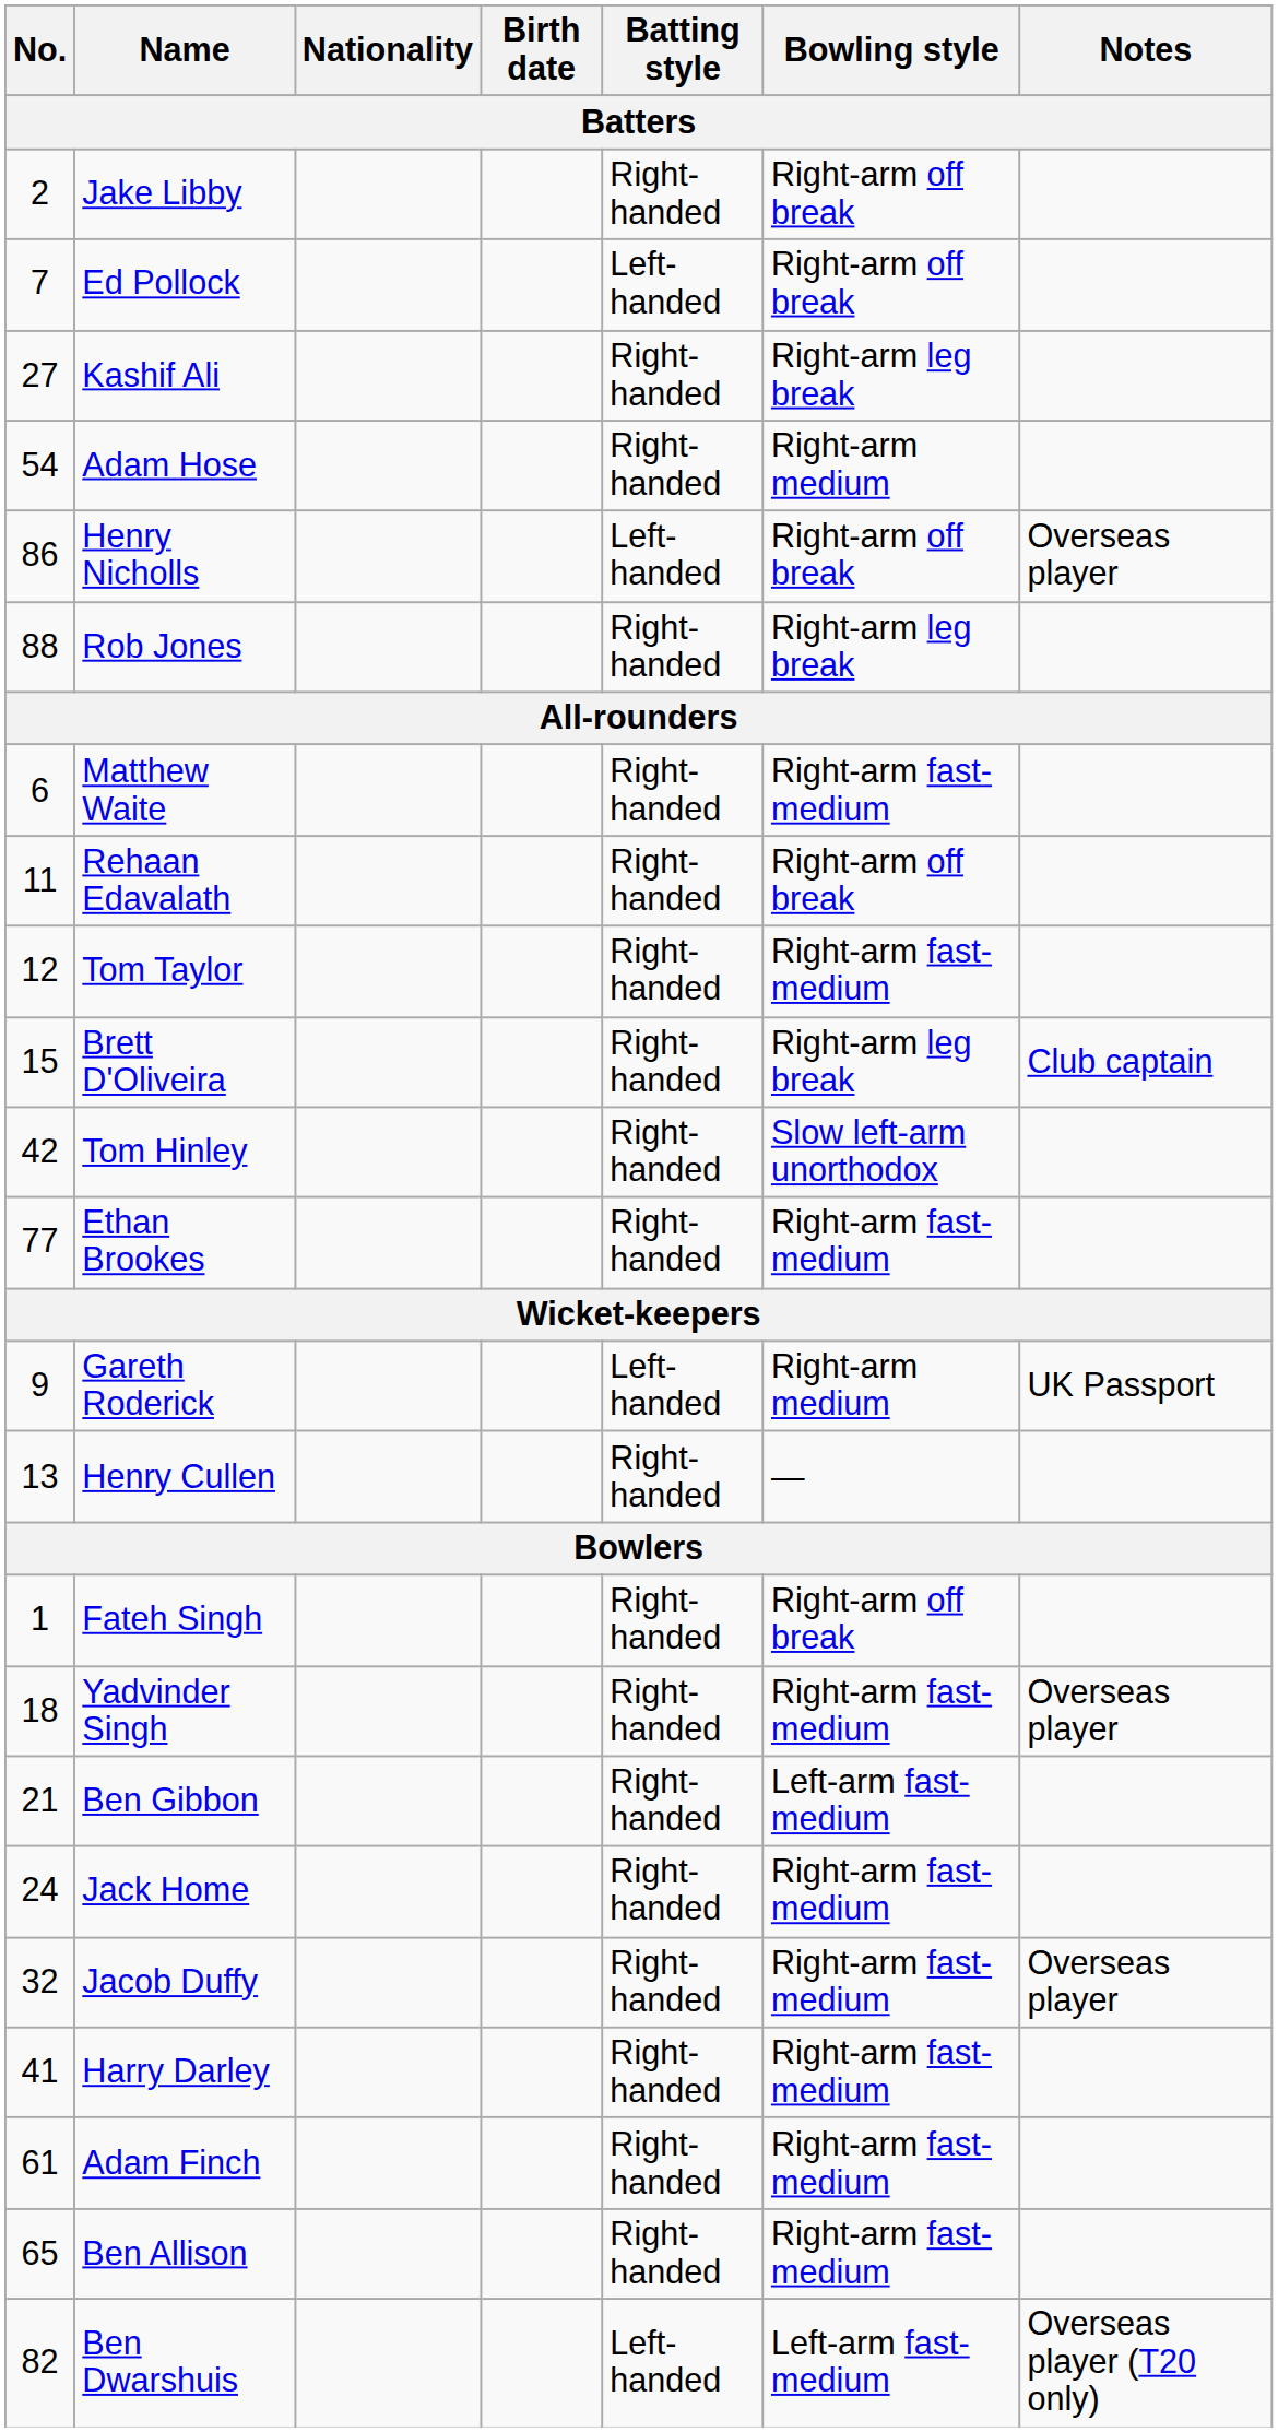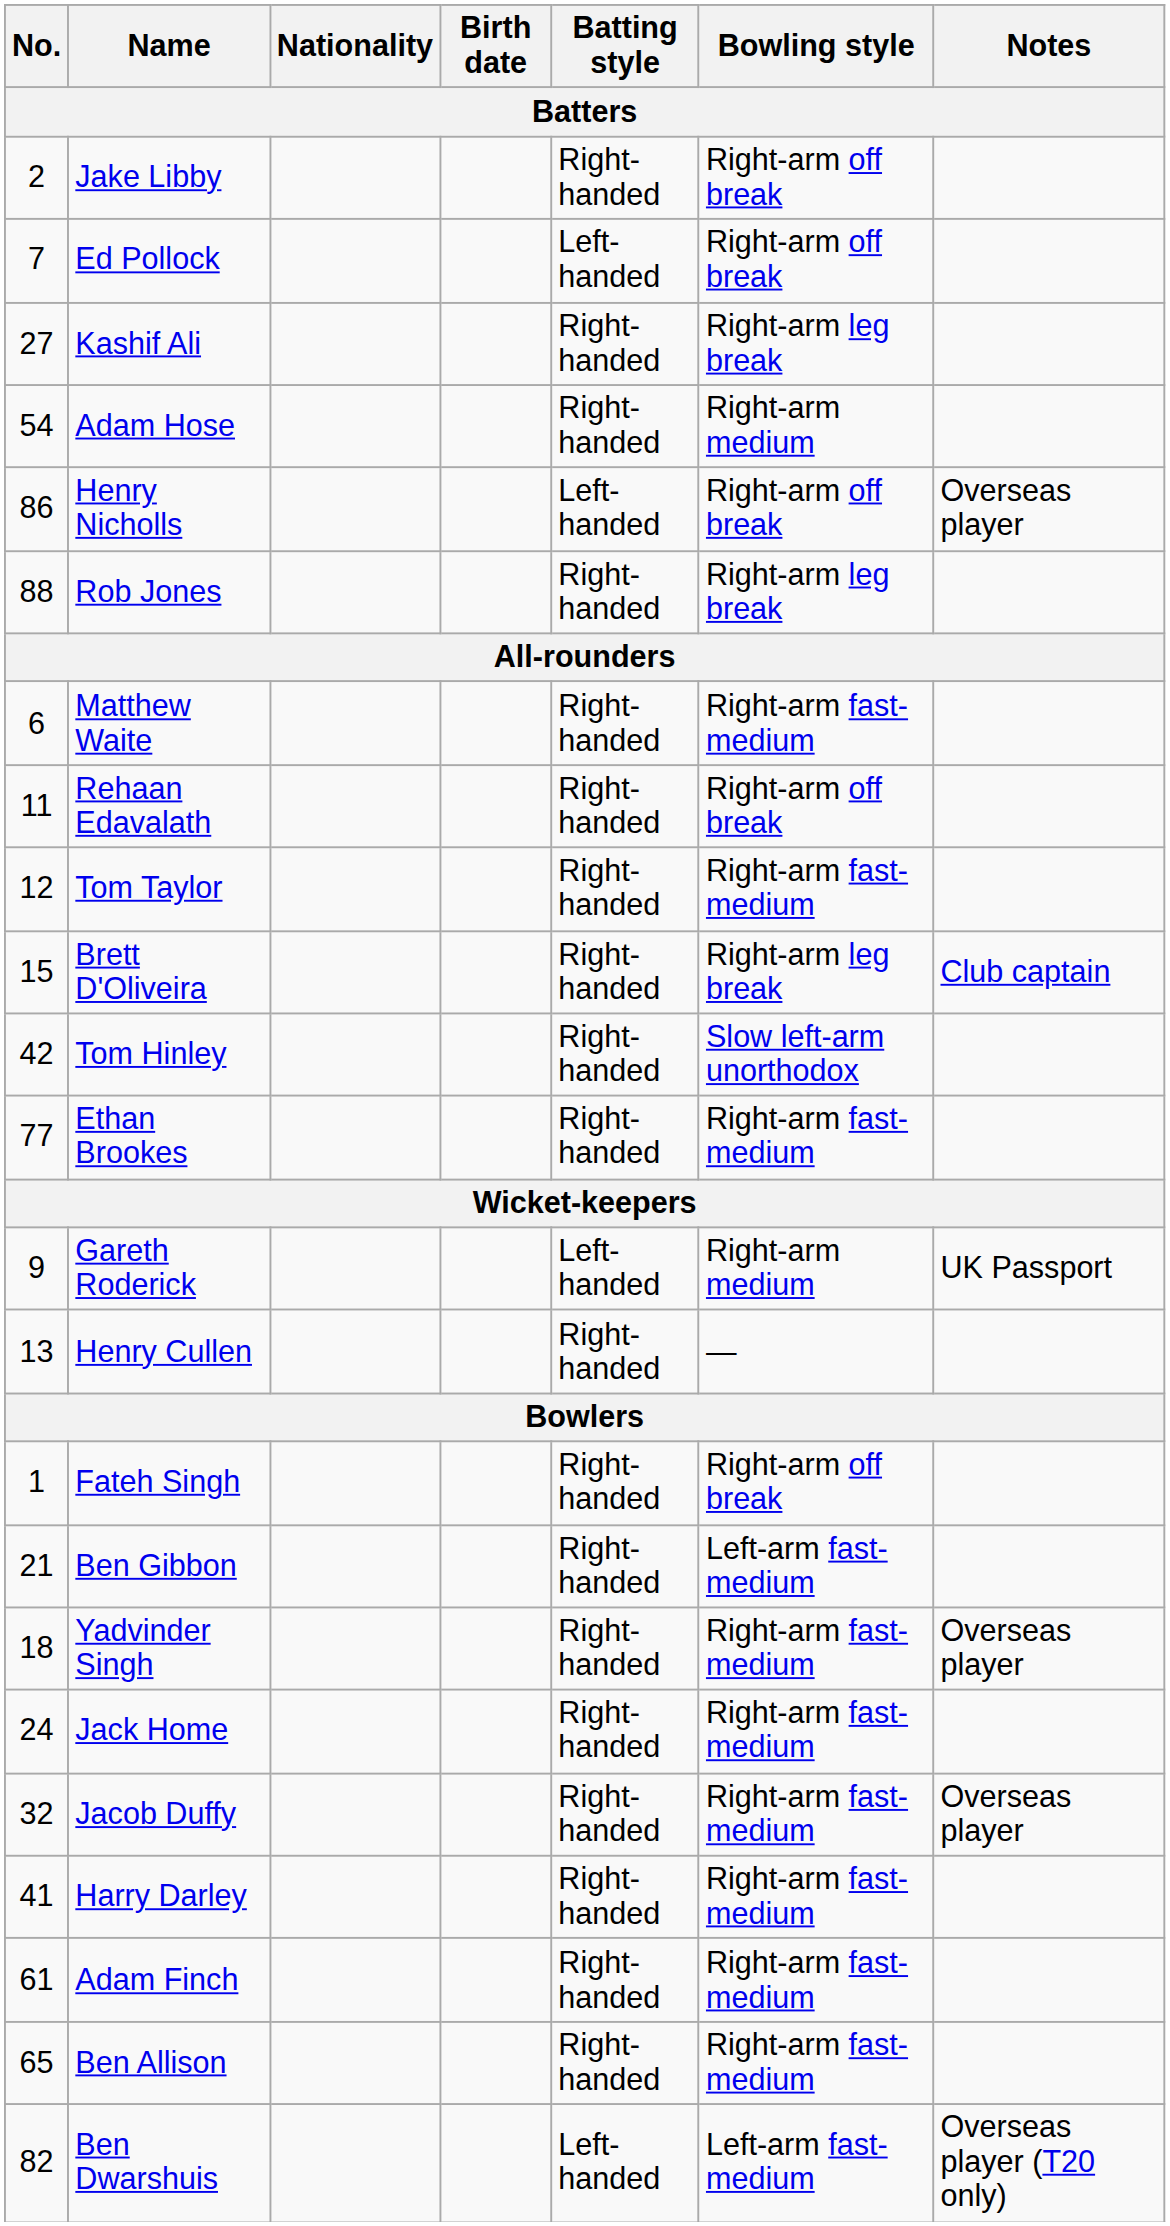rows swapped: Yadvinder Singh <-> Ben Gibbon
